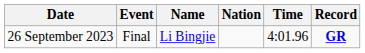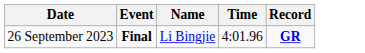- column: Nation
26 September 2023 | Event: normal -> bold
